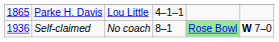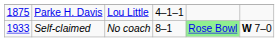Parke H. Davis | column 1: 1865 -> 1875
Self-claimed | column 1: 1936 -> 1933
